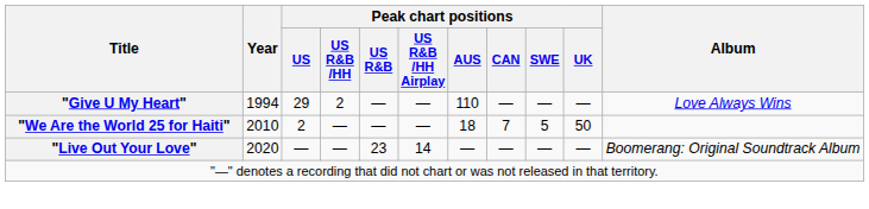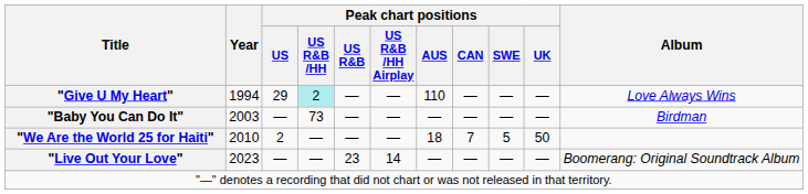"Give U My Heart" | Peak chart positions / US R&B /HH: no background -> paleturquoise background
+ row: "Baby You Can Do It" | 2003 | — | 73 | — | — | — | — | — | — | Birdman
"Live Out Your Love" | Year: 2020 -> 2023
